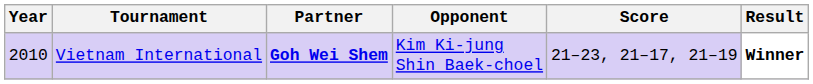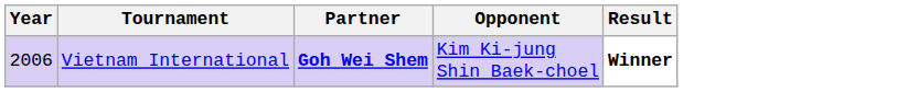- column: Score | 21–23, 21–17, 21–19
Vietnam International | Year: 2010 -> 2006
